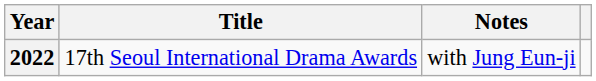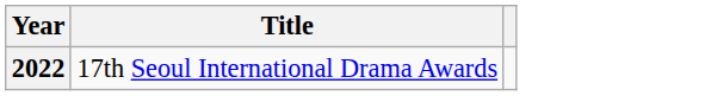- column: Notes | with Jung Eun-ji
